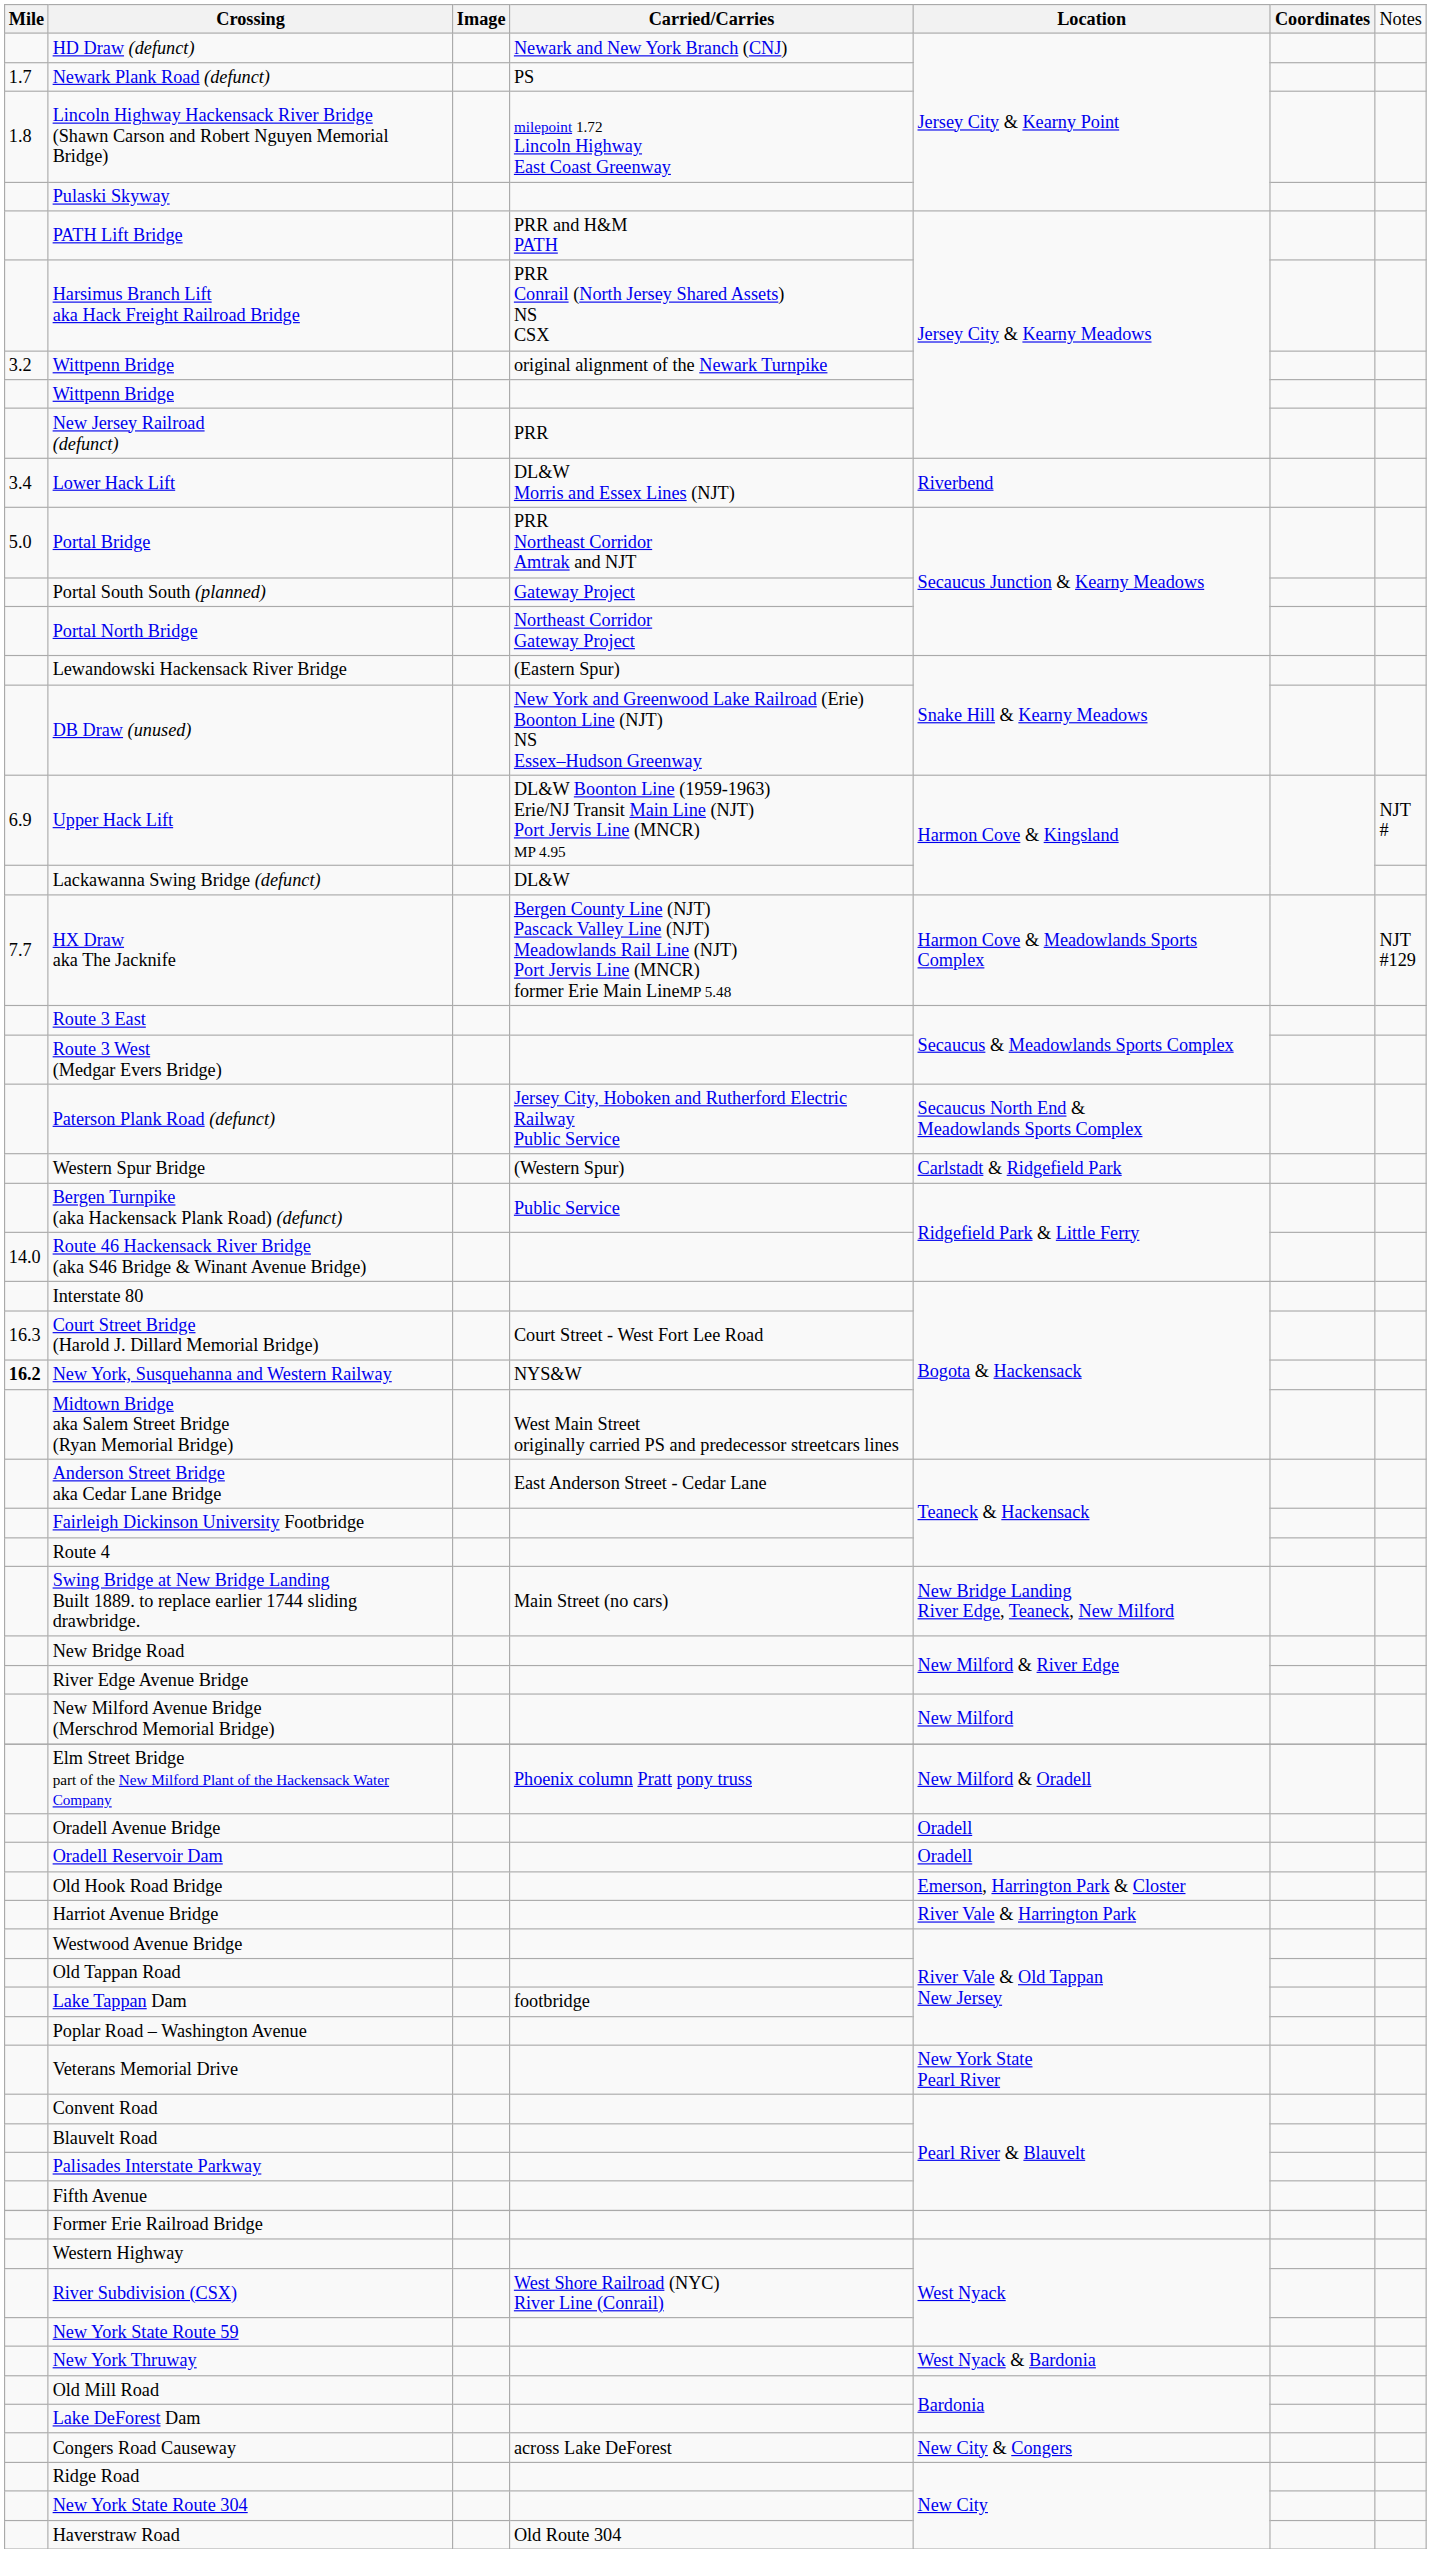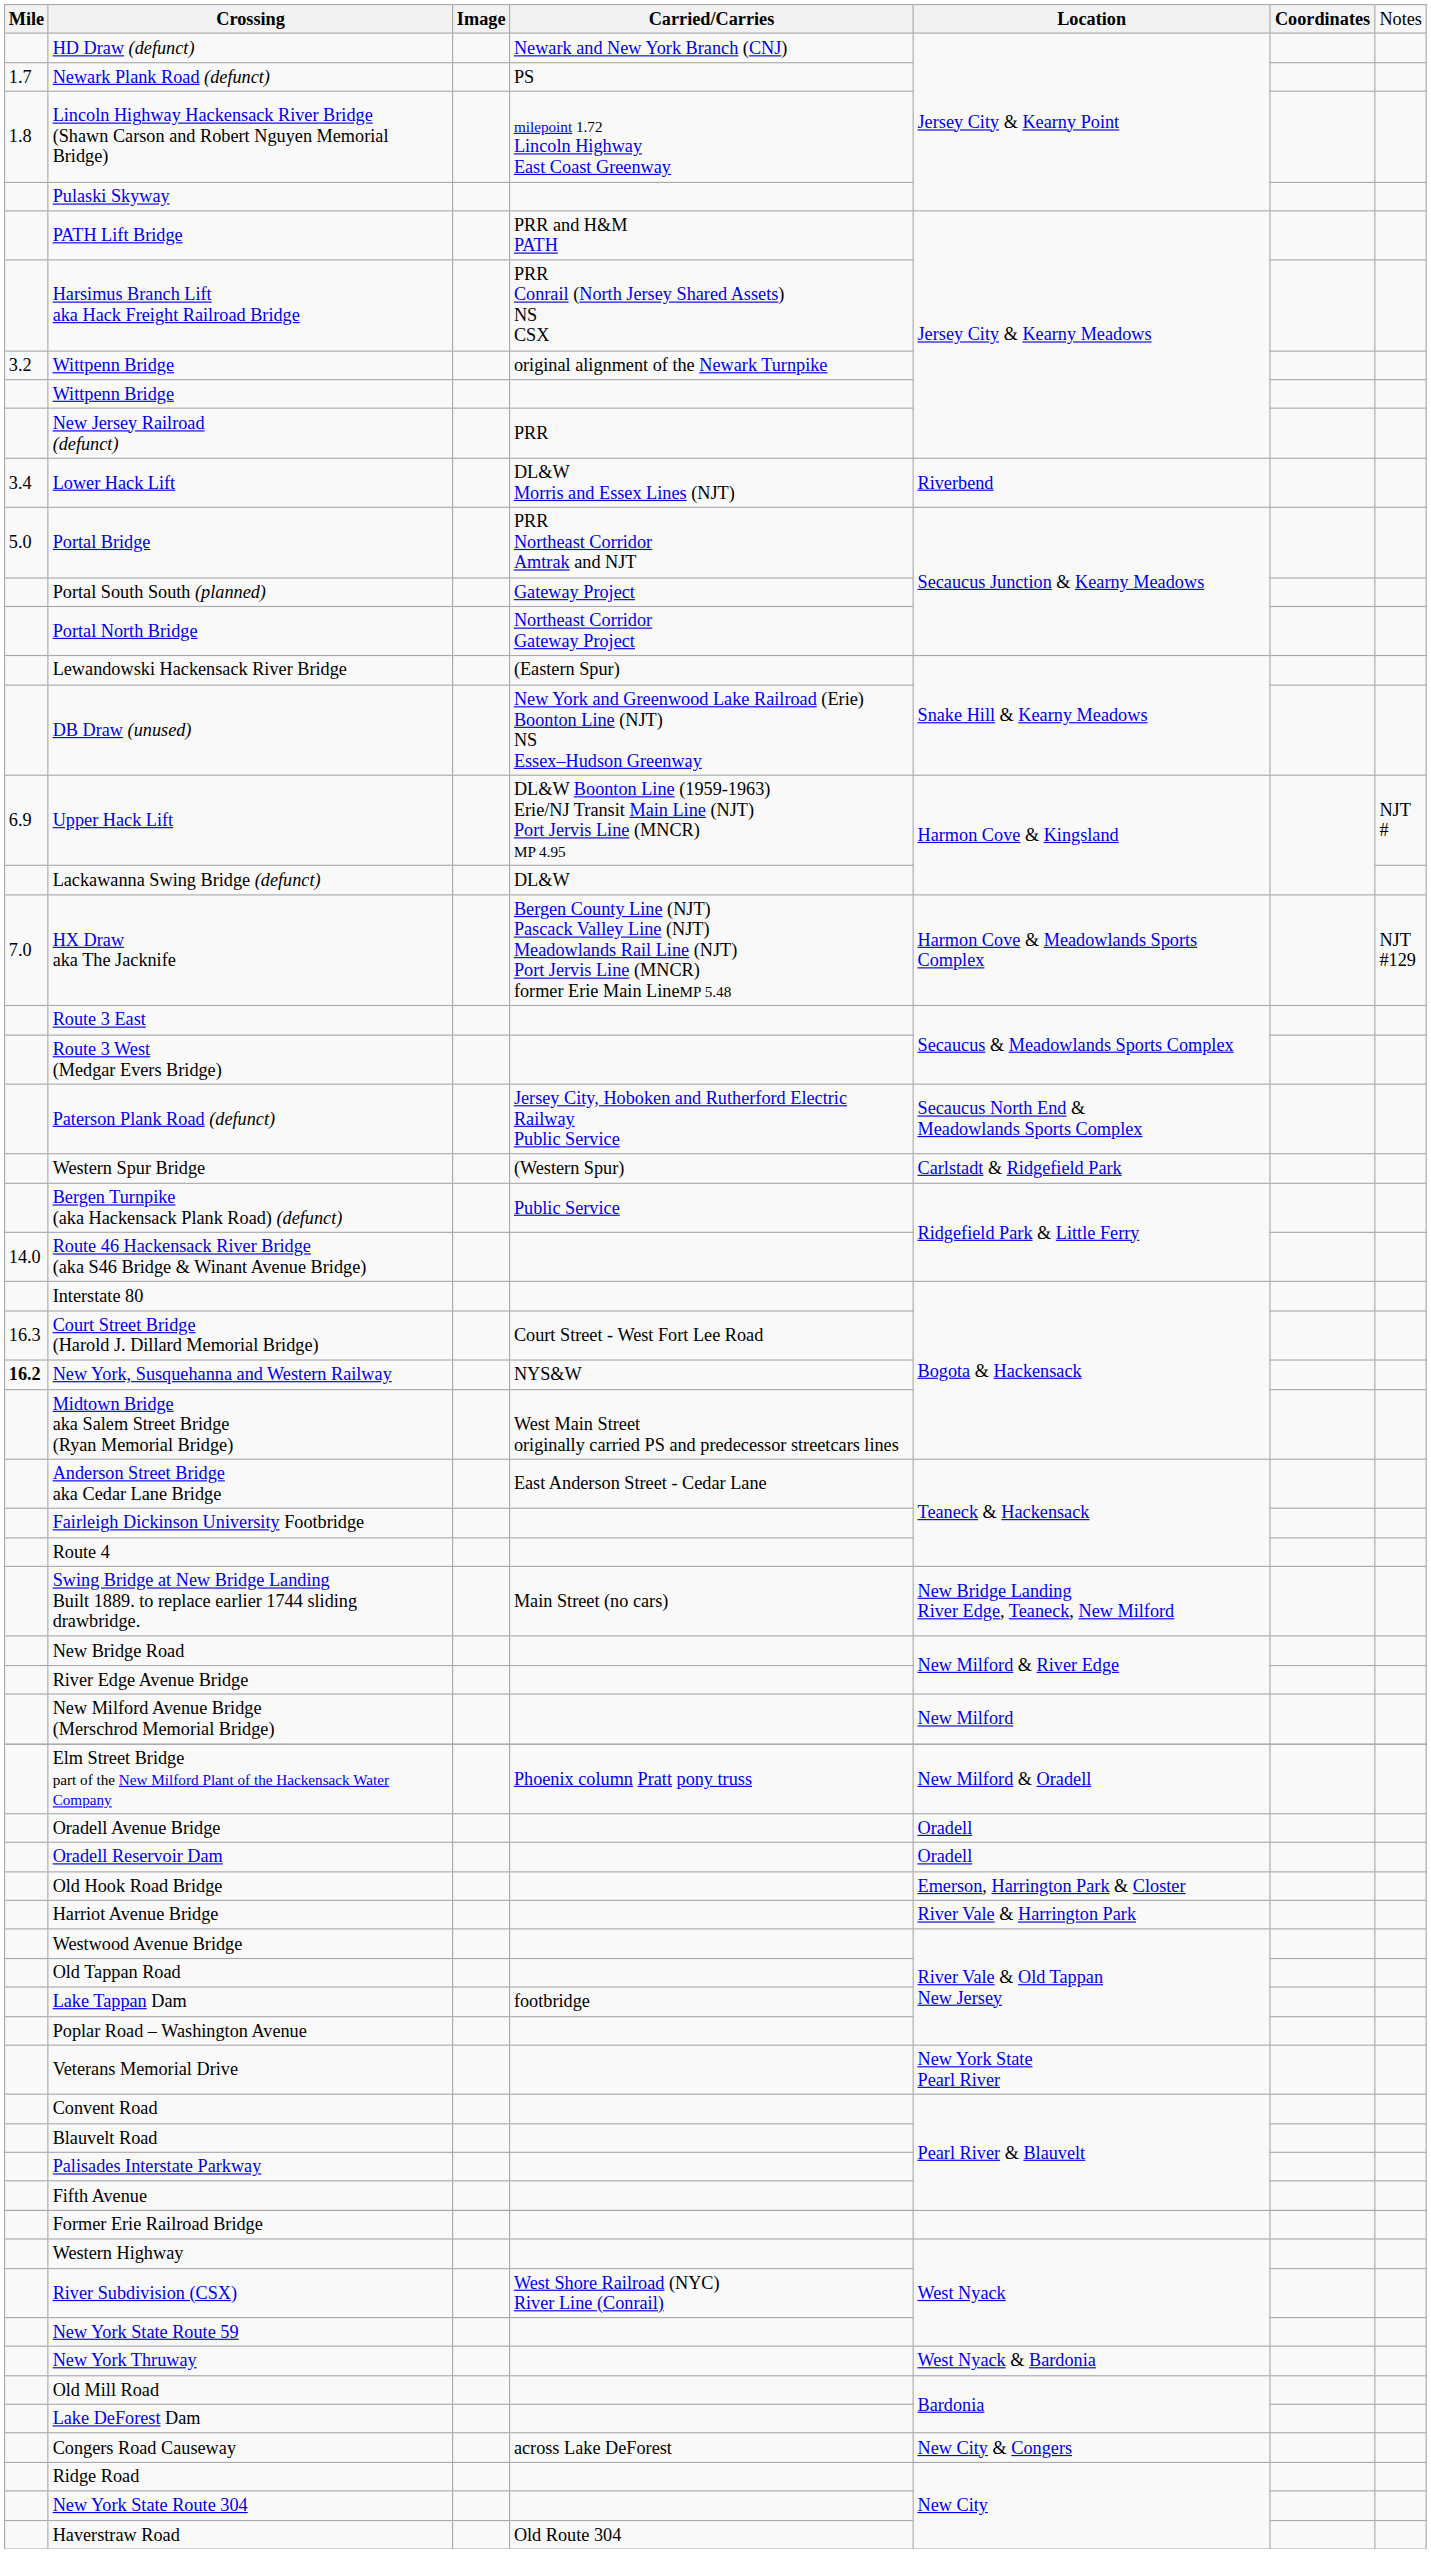HX Draw aka The Jacknife | column 1: 7.7 -> 7.0
